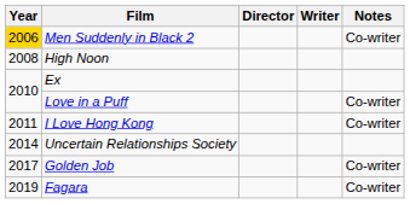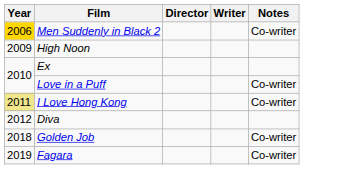High Noon | Year: 2008 -> 2009
I Love Hong Kong | Year: no background -> khaki background
+ row: 2012 | Diva
- row: 2014 | Uncertain Relationships Society
Golden Job | Year: 2017 -> 2018
